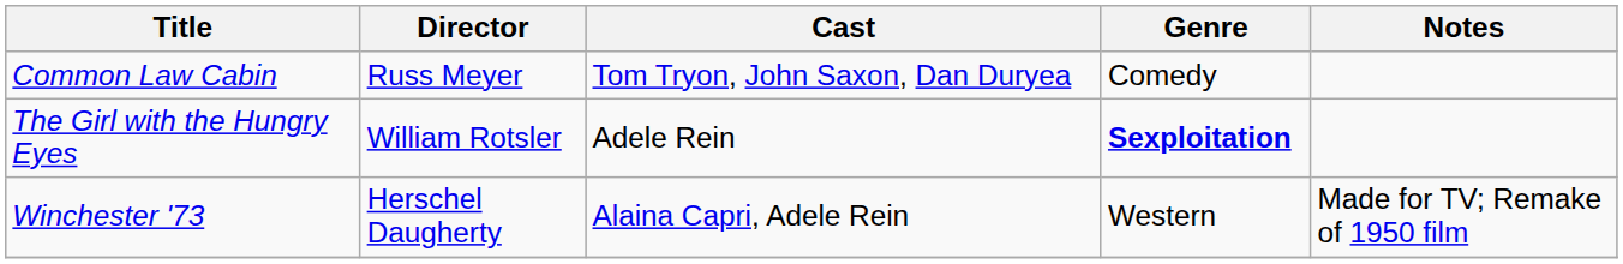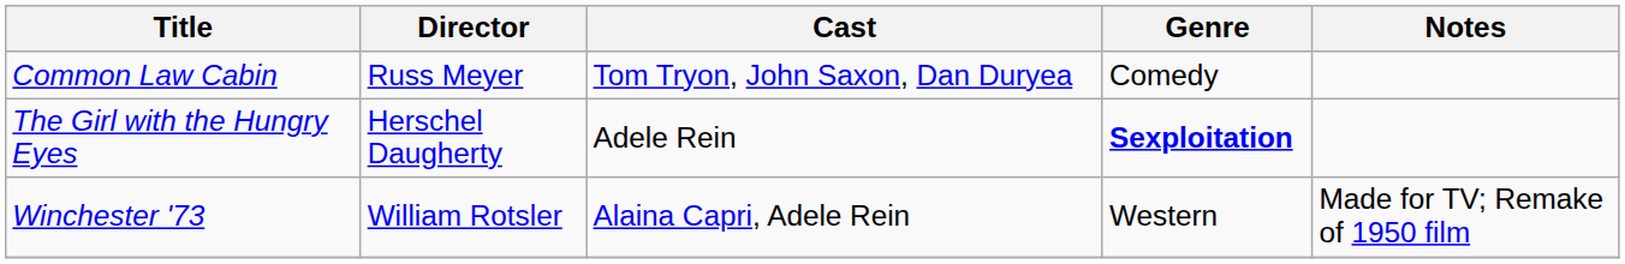The Girl with the Hungry Eyes | Director: William Rotsler -> Herschel Daugherty
Winchester '73 | Director: Herschel Daugherty -> William Rotsler
